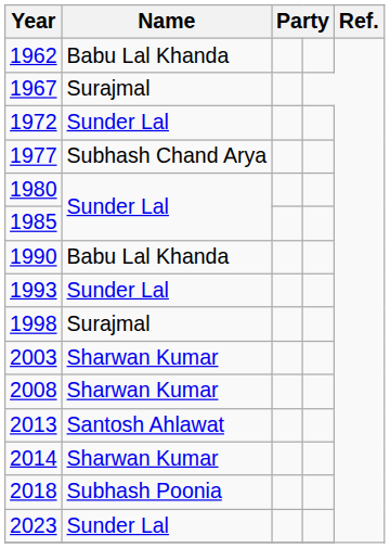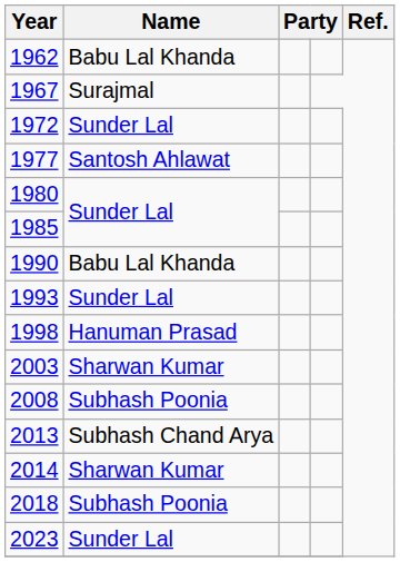1977 | Name: Subhash Chand Arya -> Santosh Ahlawat
1998 | Name: Surajmal -> Hanuman Prasad
2008 | Name: Sharwan Kumar -> Subhash Poonia
2013 | Name: Santosh Ahlawat -> Subhash Chand Arya
